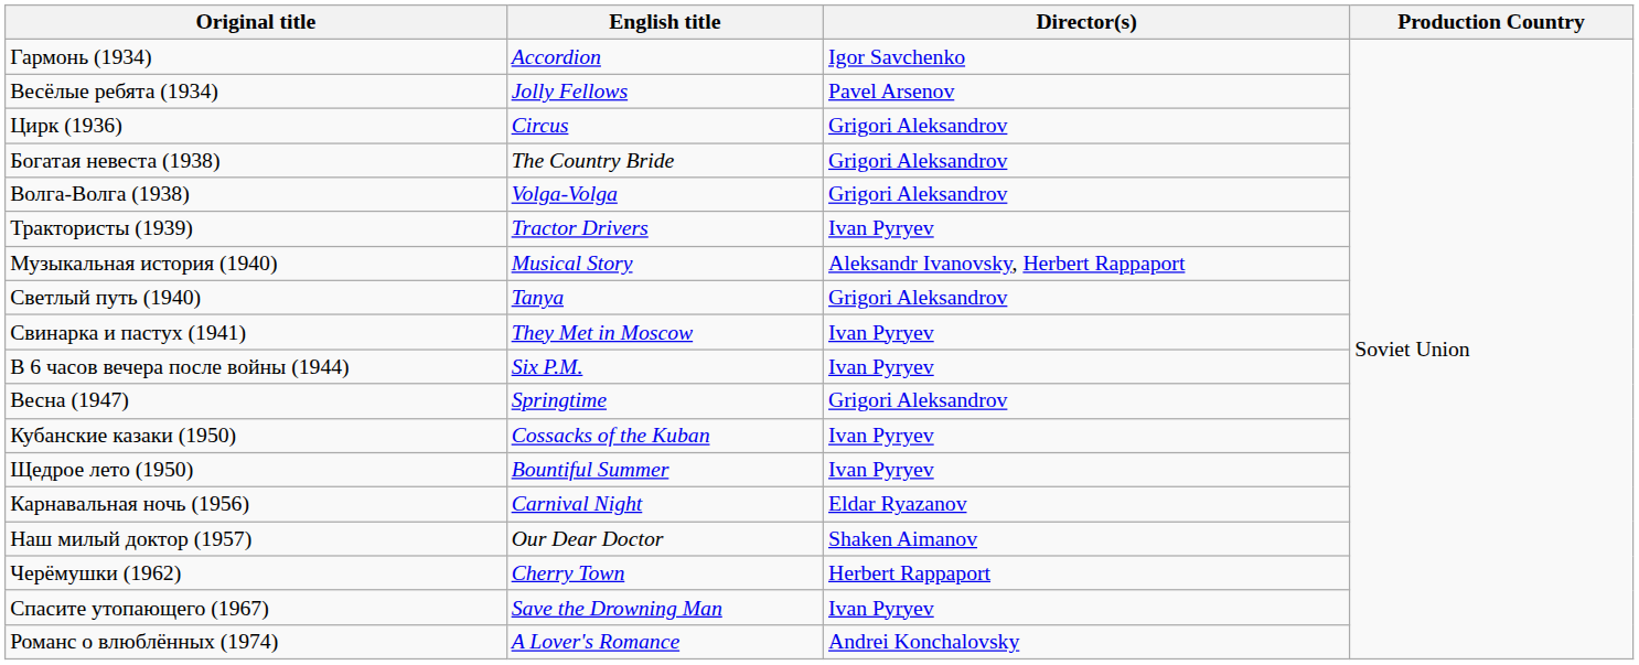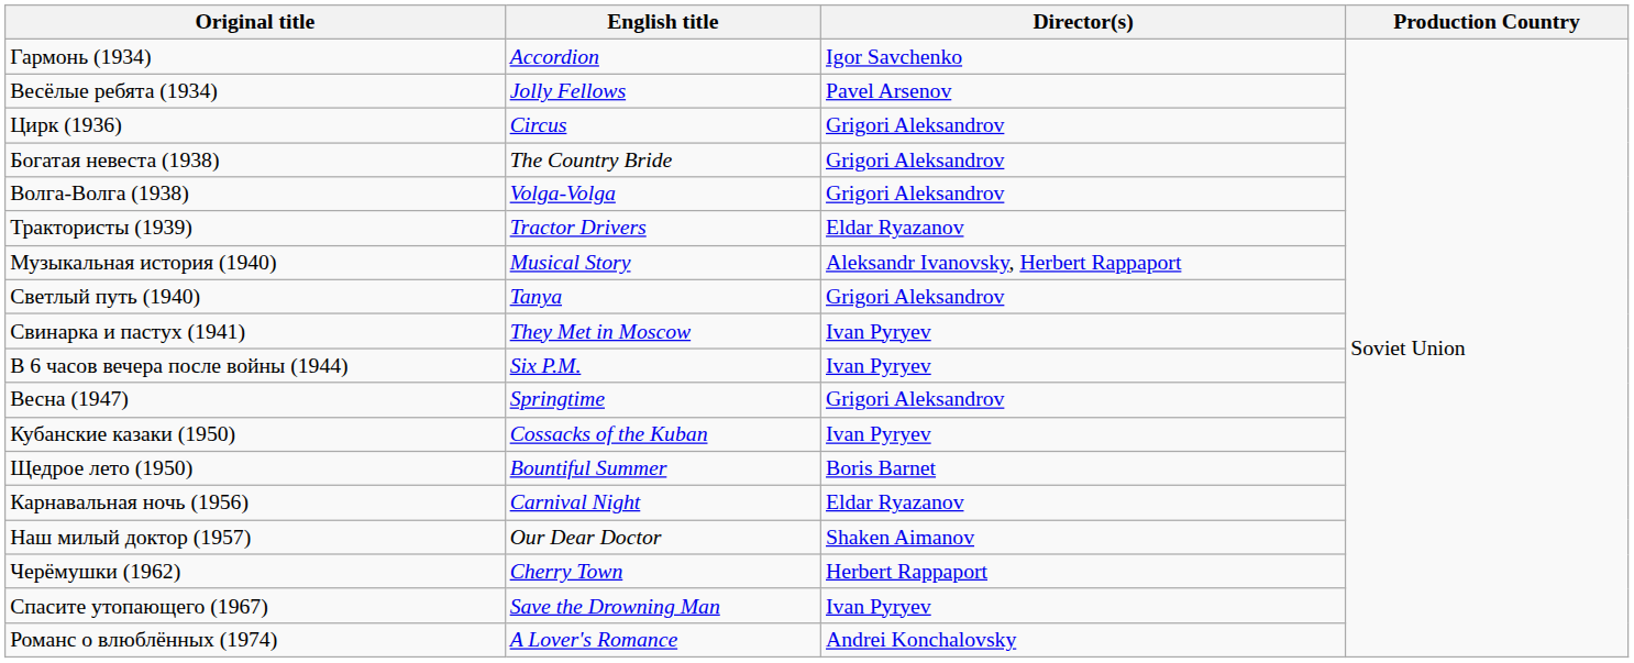Трактористы (1939) | Director(s): Ivan Pyryev -> Eldar Ryazanov
Щедрое лето (1950) | Director(s): Ivan Pyryev -> Boris Barnet
